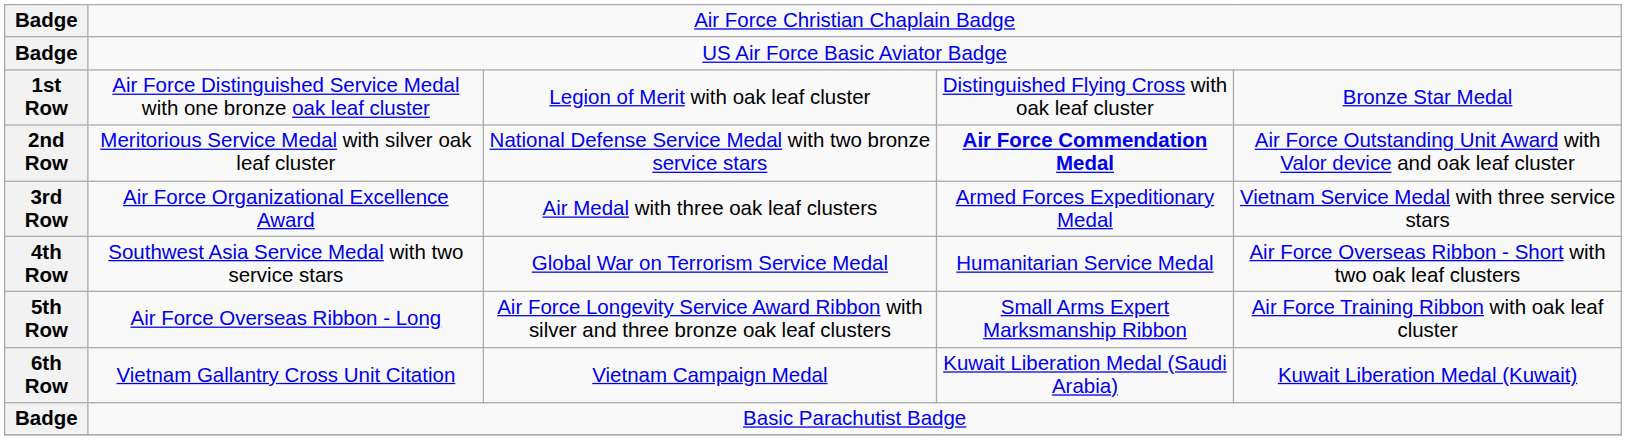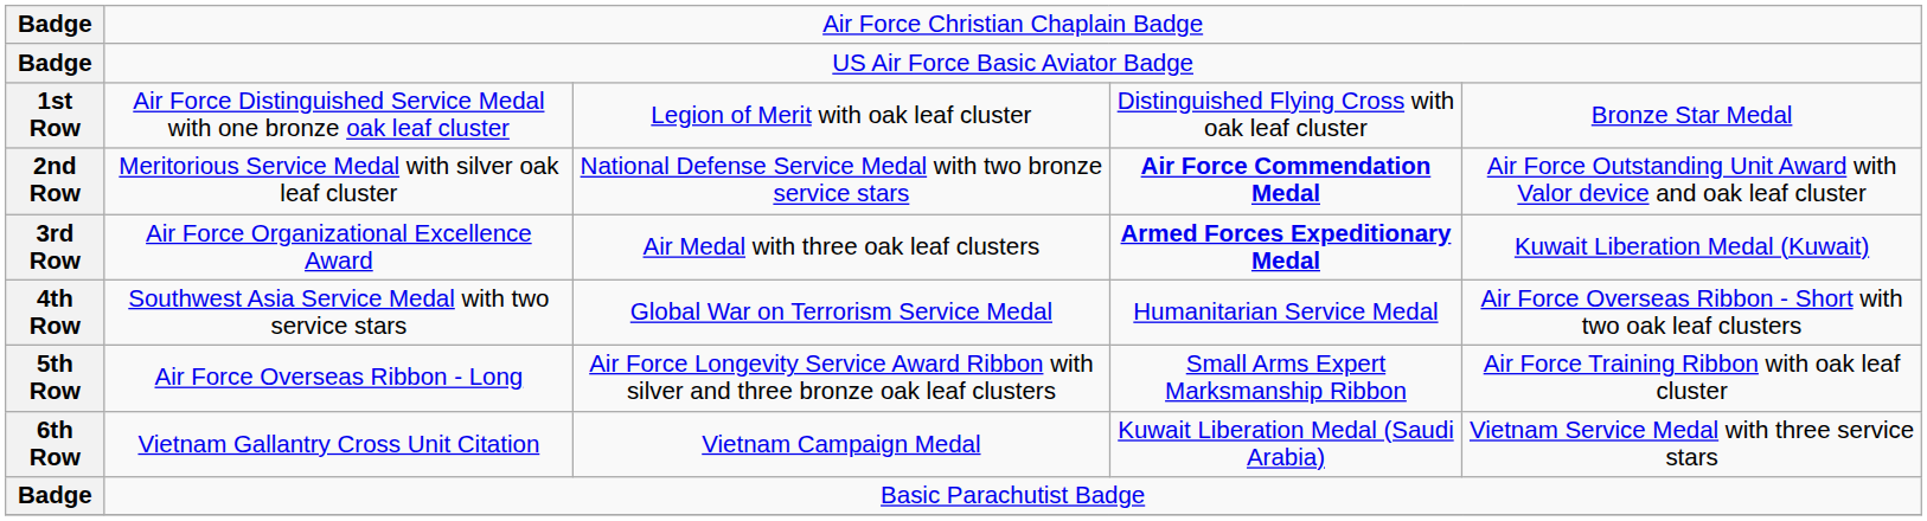Air Force Organizational Excellence Award | column 4: normal -> bold
Air Force Organizational Excellence Award | column 5: Vietnam Service Medal with three service stars -> Kuwait Liberation Medal (Kuwait)
Vietnam Gallantry Cross Unit Citation | column 5: Kuwait Liberation Medal (Kuwait) -> Vietnam Service Medal with three service stars
